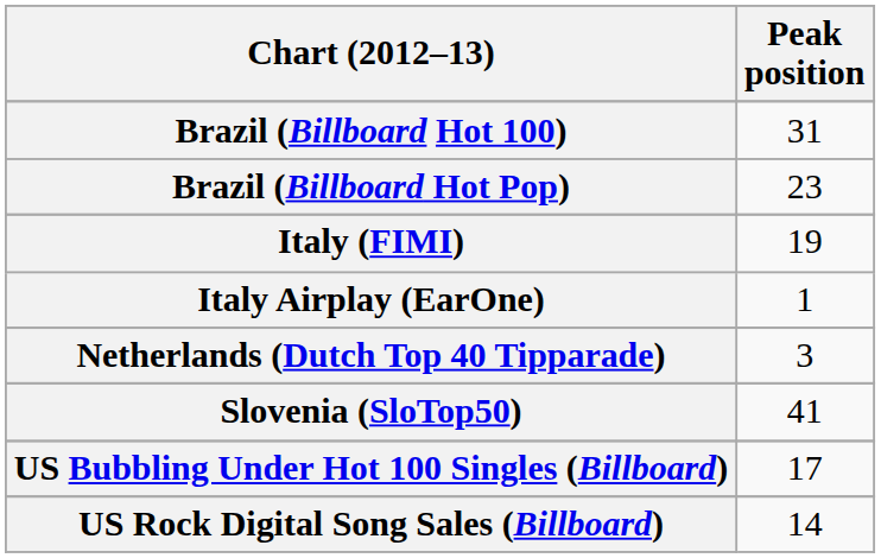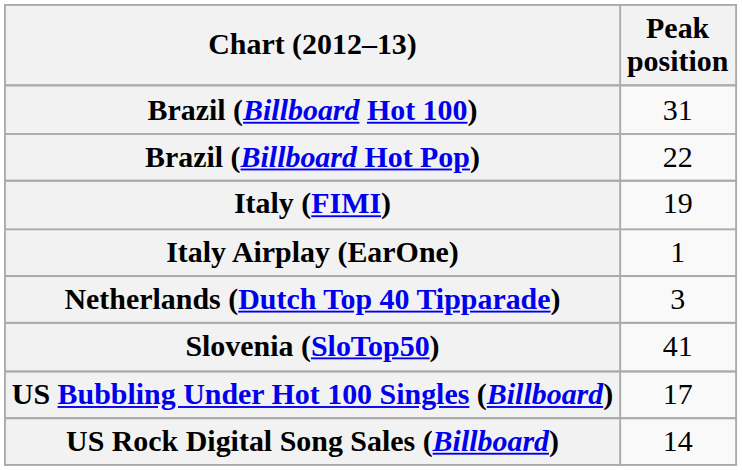Brazil (Billboard Hot Pop) | Peak position: 23 -> 22
